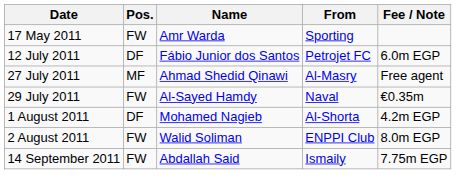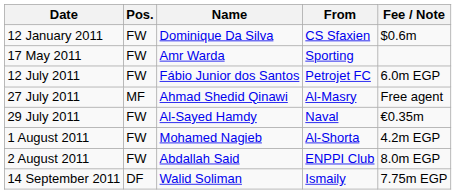+ row: 12 January 2011 | FW | Dominique Da Silva | CS Sfaxien | $0.6m
12 July 2011 | Pos.: DF -> FW
1 August 2011 | Pos.: DF -> FW
2 August 2011 | Name: Walid Soliman -> Abdallah Said
14 September 2011 | Pos.: FW -> DF
14 September 2011 | Name: Abdallah Said -> Walid Soliman
